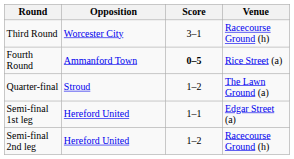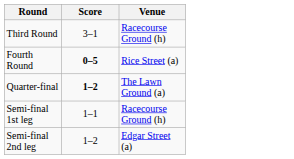- column: Opposition | Worcester City | Ammanford Town | Stroud | Hereford United | Hereford United
Quarter-final | Score: normal -> bold
Semi-final 1st leg | Venue: Edgar Street (a) -> Racecourse Ground (h)
Semi-final 2nd leg | Venue: Racecourse Ground (h) -> Edgar Street (a)
